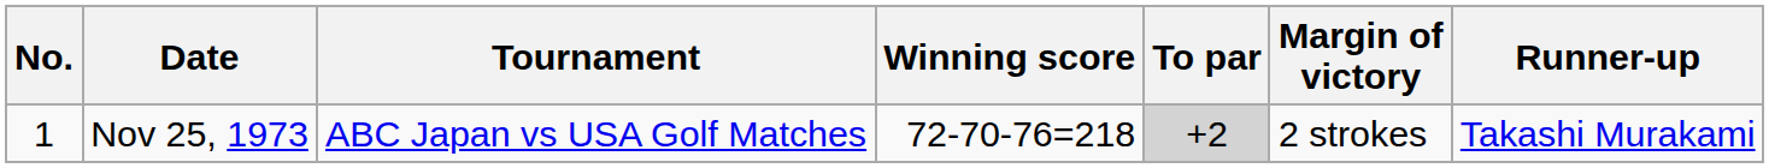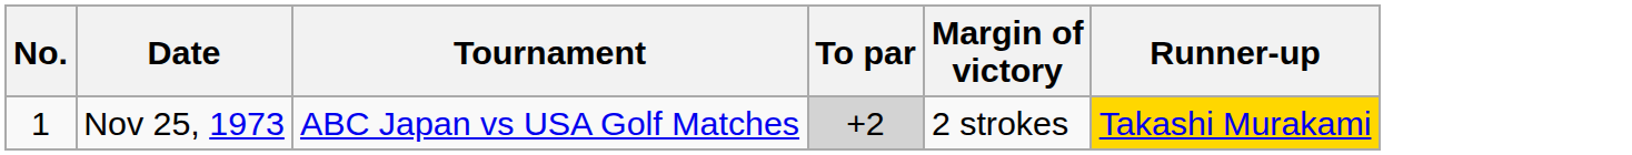- column: Winning score | 72-70-76=218
Nov 25, 1973 | Runner-up: no background -> gold background
